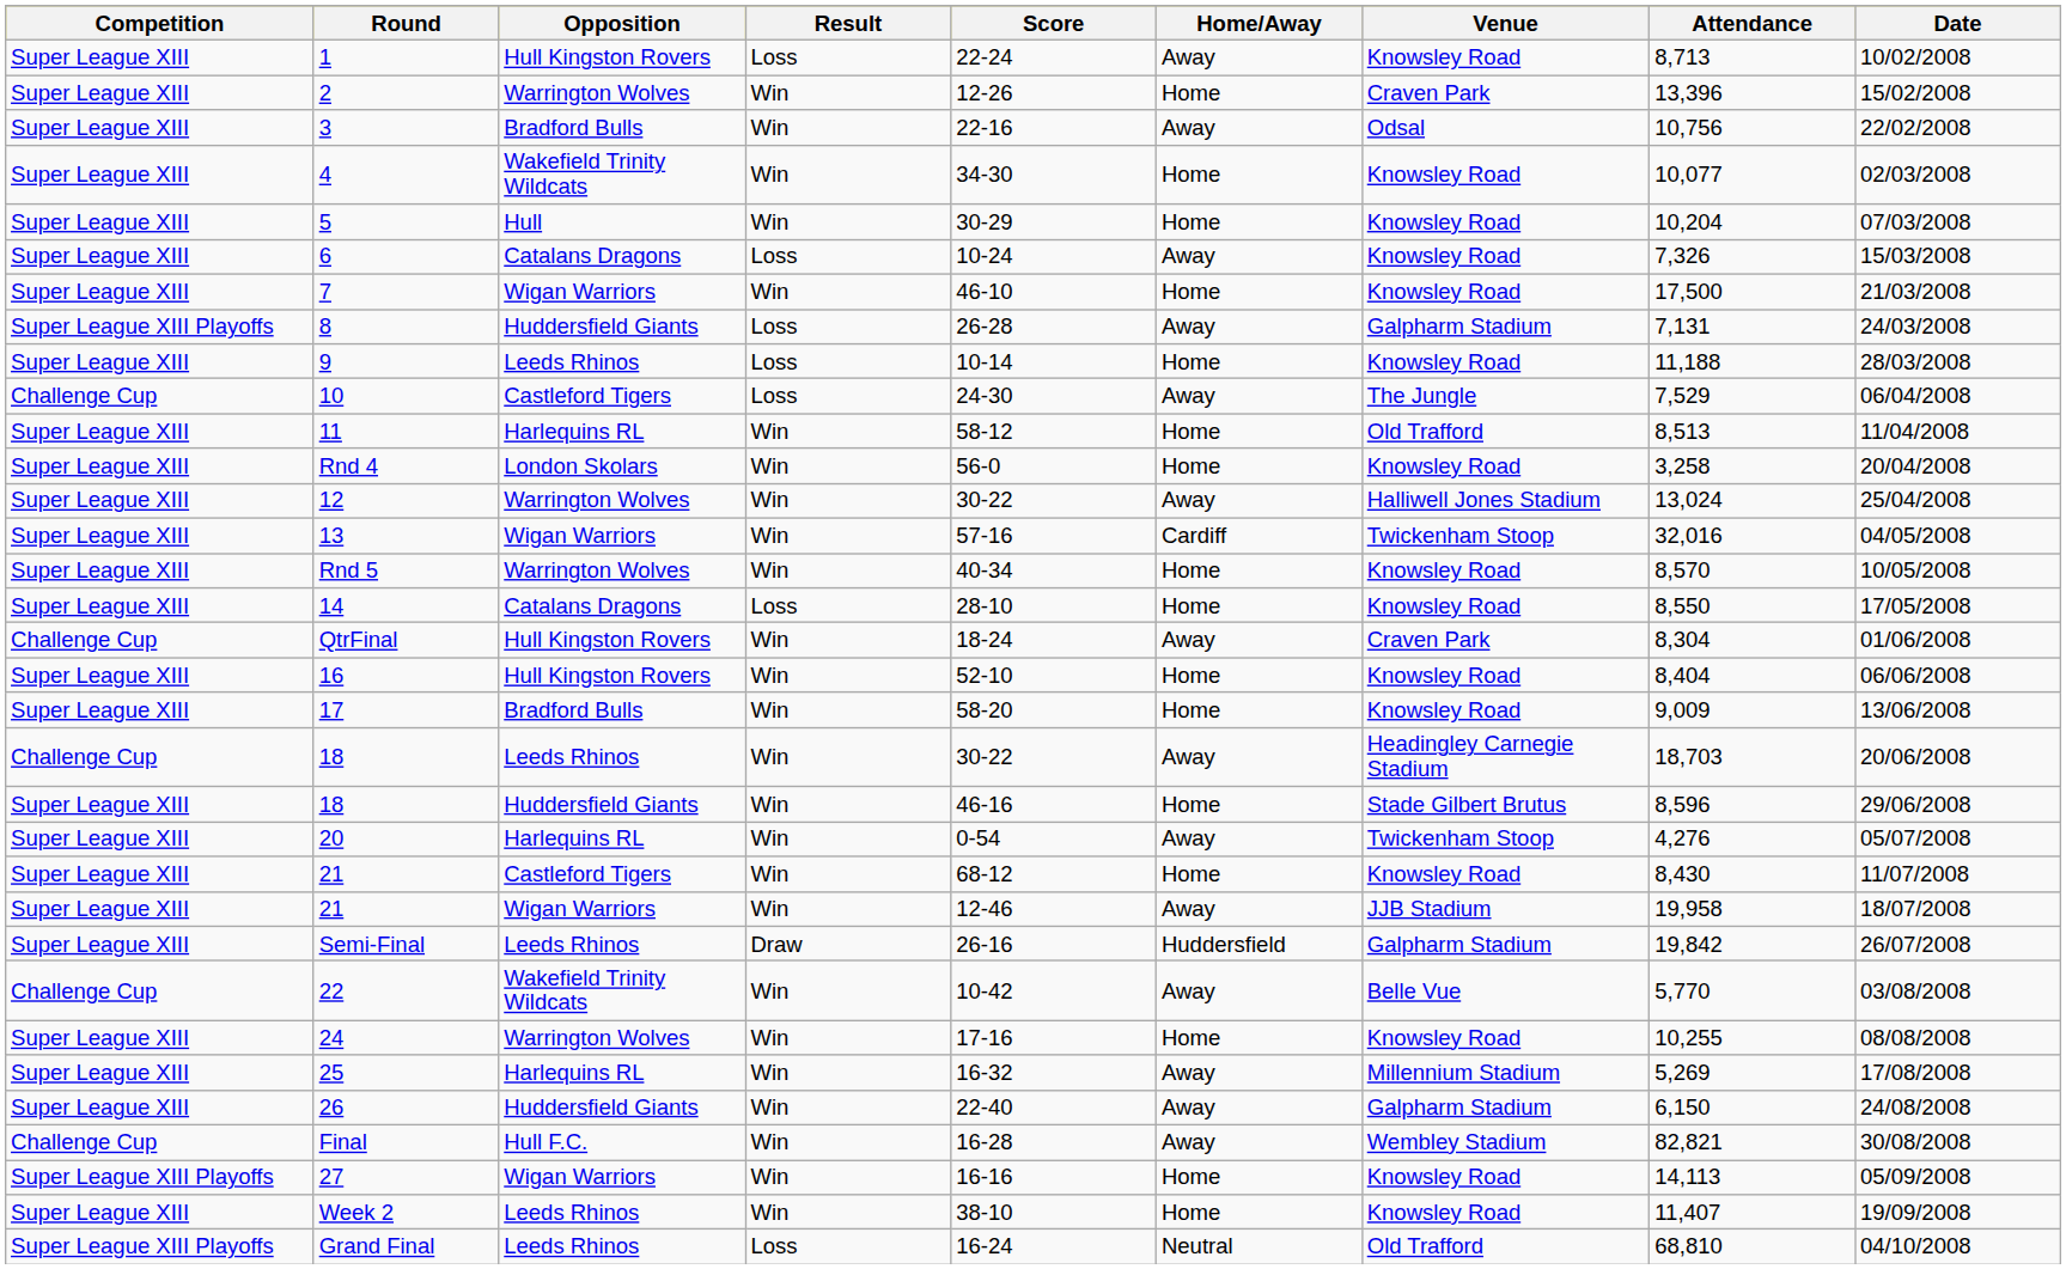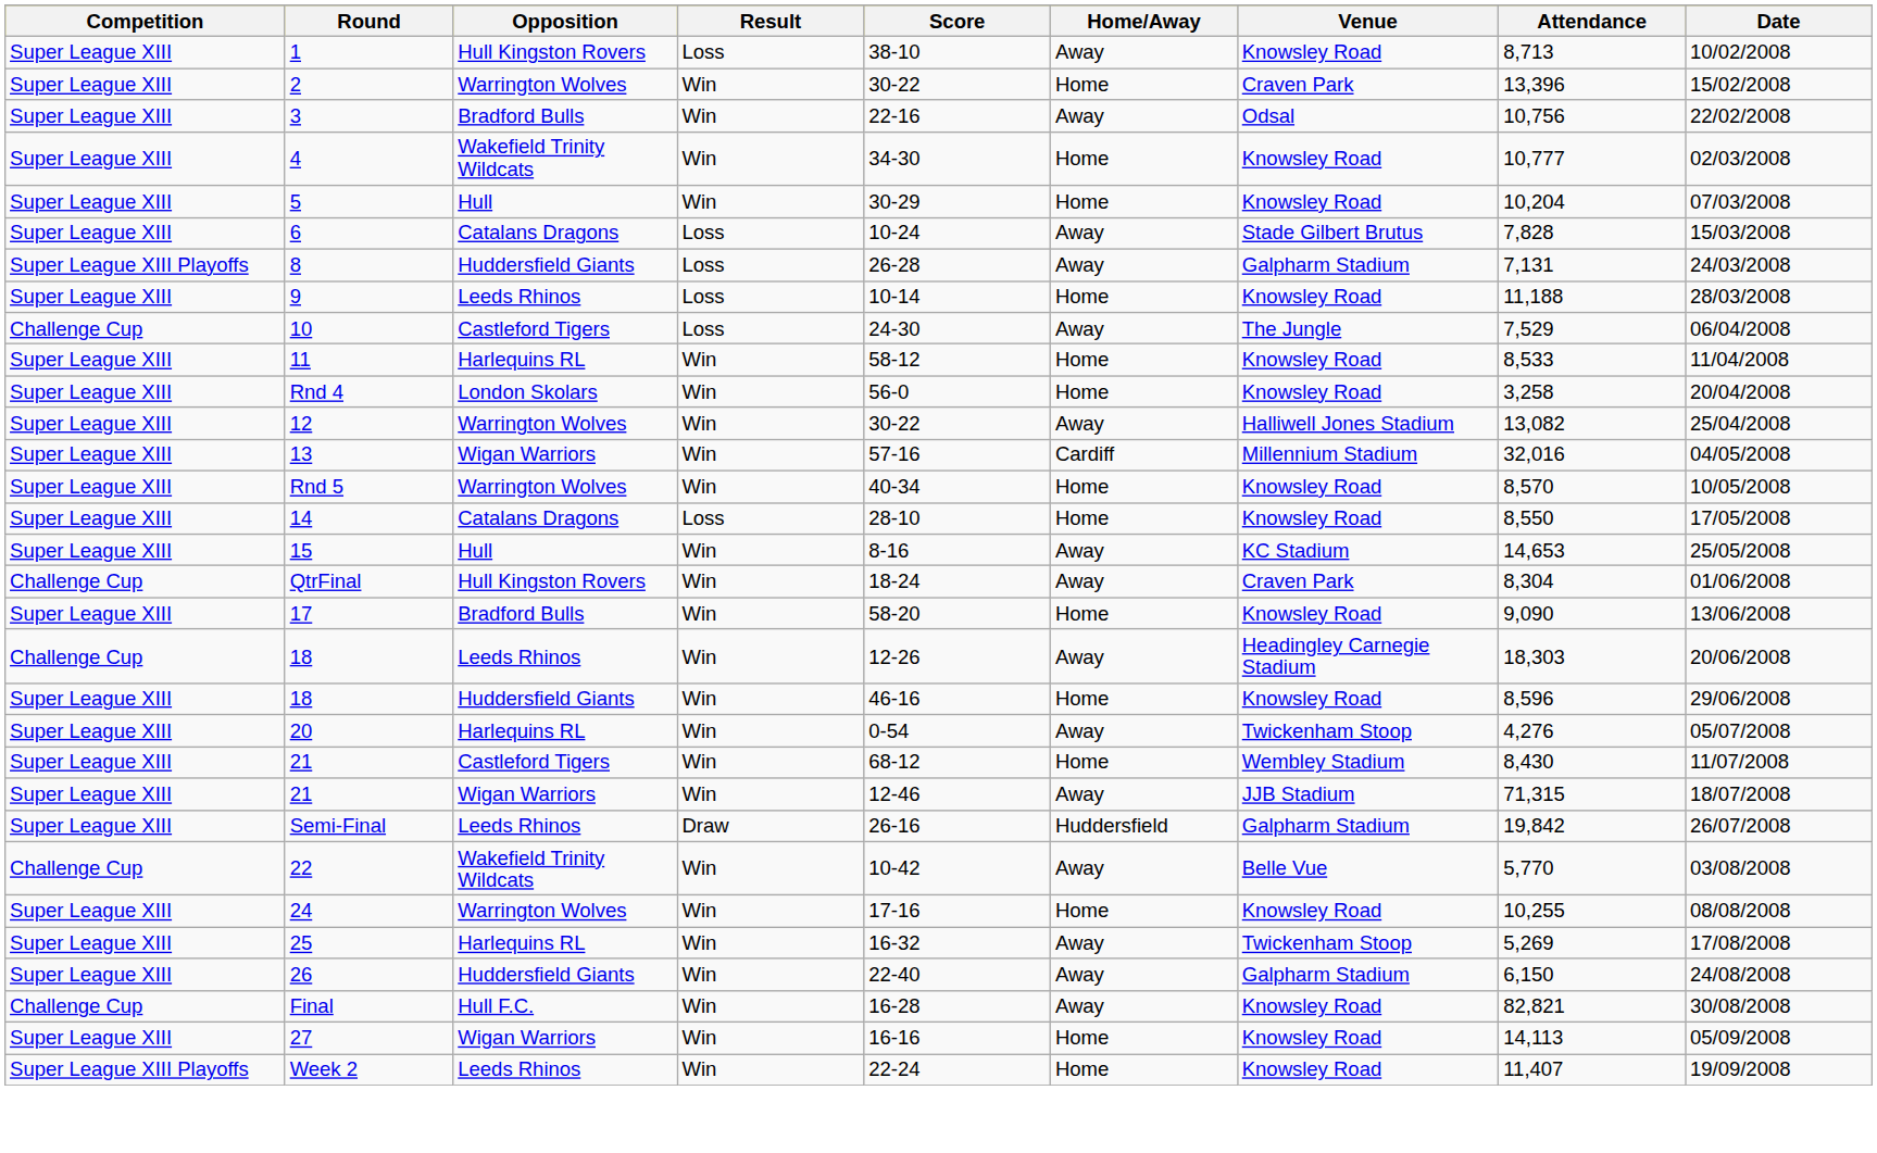1 | Score: 22-24 -> 38-10
2 | Score: 12-26 -> 30-22
4 | Attendance: 10,077 -> 10,777
6 | Venue: Knowsley Road -> Stade Gilbert Brutus
6 | Attendance: 7,326 -> 7,828
- row: Super League XIII | 7 | Wigan Warriors | Win | 46-10 | Home | Knowsley Road | 17,500 | 21/03/2008
11 | Venue: Old Trafford -> Knowsley Road
11 | Attendance: 8,513 -> 8,533
12 | Attendance: 13,024 -> 13,082
13 | Venue: Twickenham Stoop -> Millennium Stadium
+ row: Super League XIII | 15 | Hull | Win | 8-16 | Away | KC Stadium | 14,653 | 25/05/2008
- row: Super League XIII | 16 | Hull Kingston Rovers | Win | 52-10 | Home | Knowsley Road | 8,404 | 06/06/2008
17 | Attendance: 9,009 -> 9,090
18 / Leeds Rhinos | Score: 30-22 -> 12-26
18 / Leeds Rhinos | Attendance: 18,703 -> 18,303
18 / Huddersfield Giants | Venue: Stade Gilbert Brutus -> Knowsley Road
21 / Castleford Tigers | Venue: Knowsley Road -> Wembley Stadium
21 / Wigan Warriors | Attendance: 19,958 -> 71,315
25 | Venue: Millennium Stadium -> Twickenham Stoop
Final | Venue: Wembley Stadium -> Knowsley Road
27 | Competition: Super League XIII Playoffs -> Super League XIII
Week 2 | Competition: Super League XIII -> Super League XIII Playoffs
Week 2 | Score: 38-10 -> 22-24
- row: Super League XIII Playoffs | Grand Final | Leeds Rhinos | Loss | 16-24 | Neutral | Old Trafford | 68,810 | 04/10/2008
